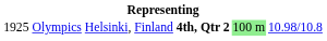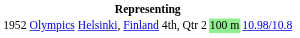Olympics | column 1: 1925 -> 1952
Olympics | column 4: bold -> normal
